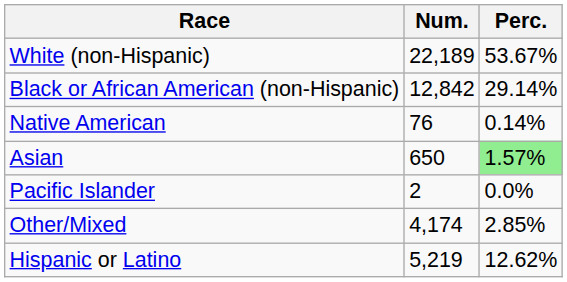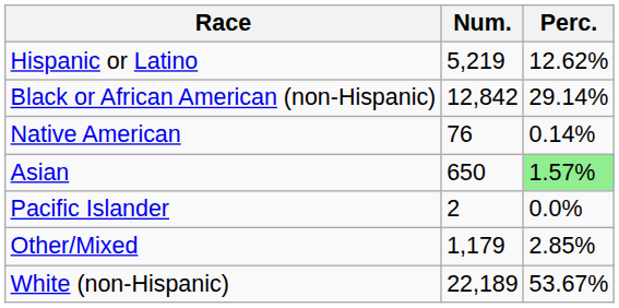rows swapped: White (non-Hispanic) <-> Hispanic or Latino
Other/Mixed | Num.: 4,174 -> 1,179
